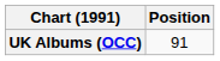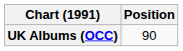UK Albums (OCC) | Position: 91 -> 90
